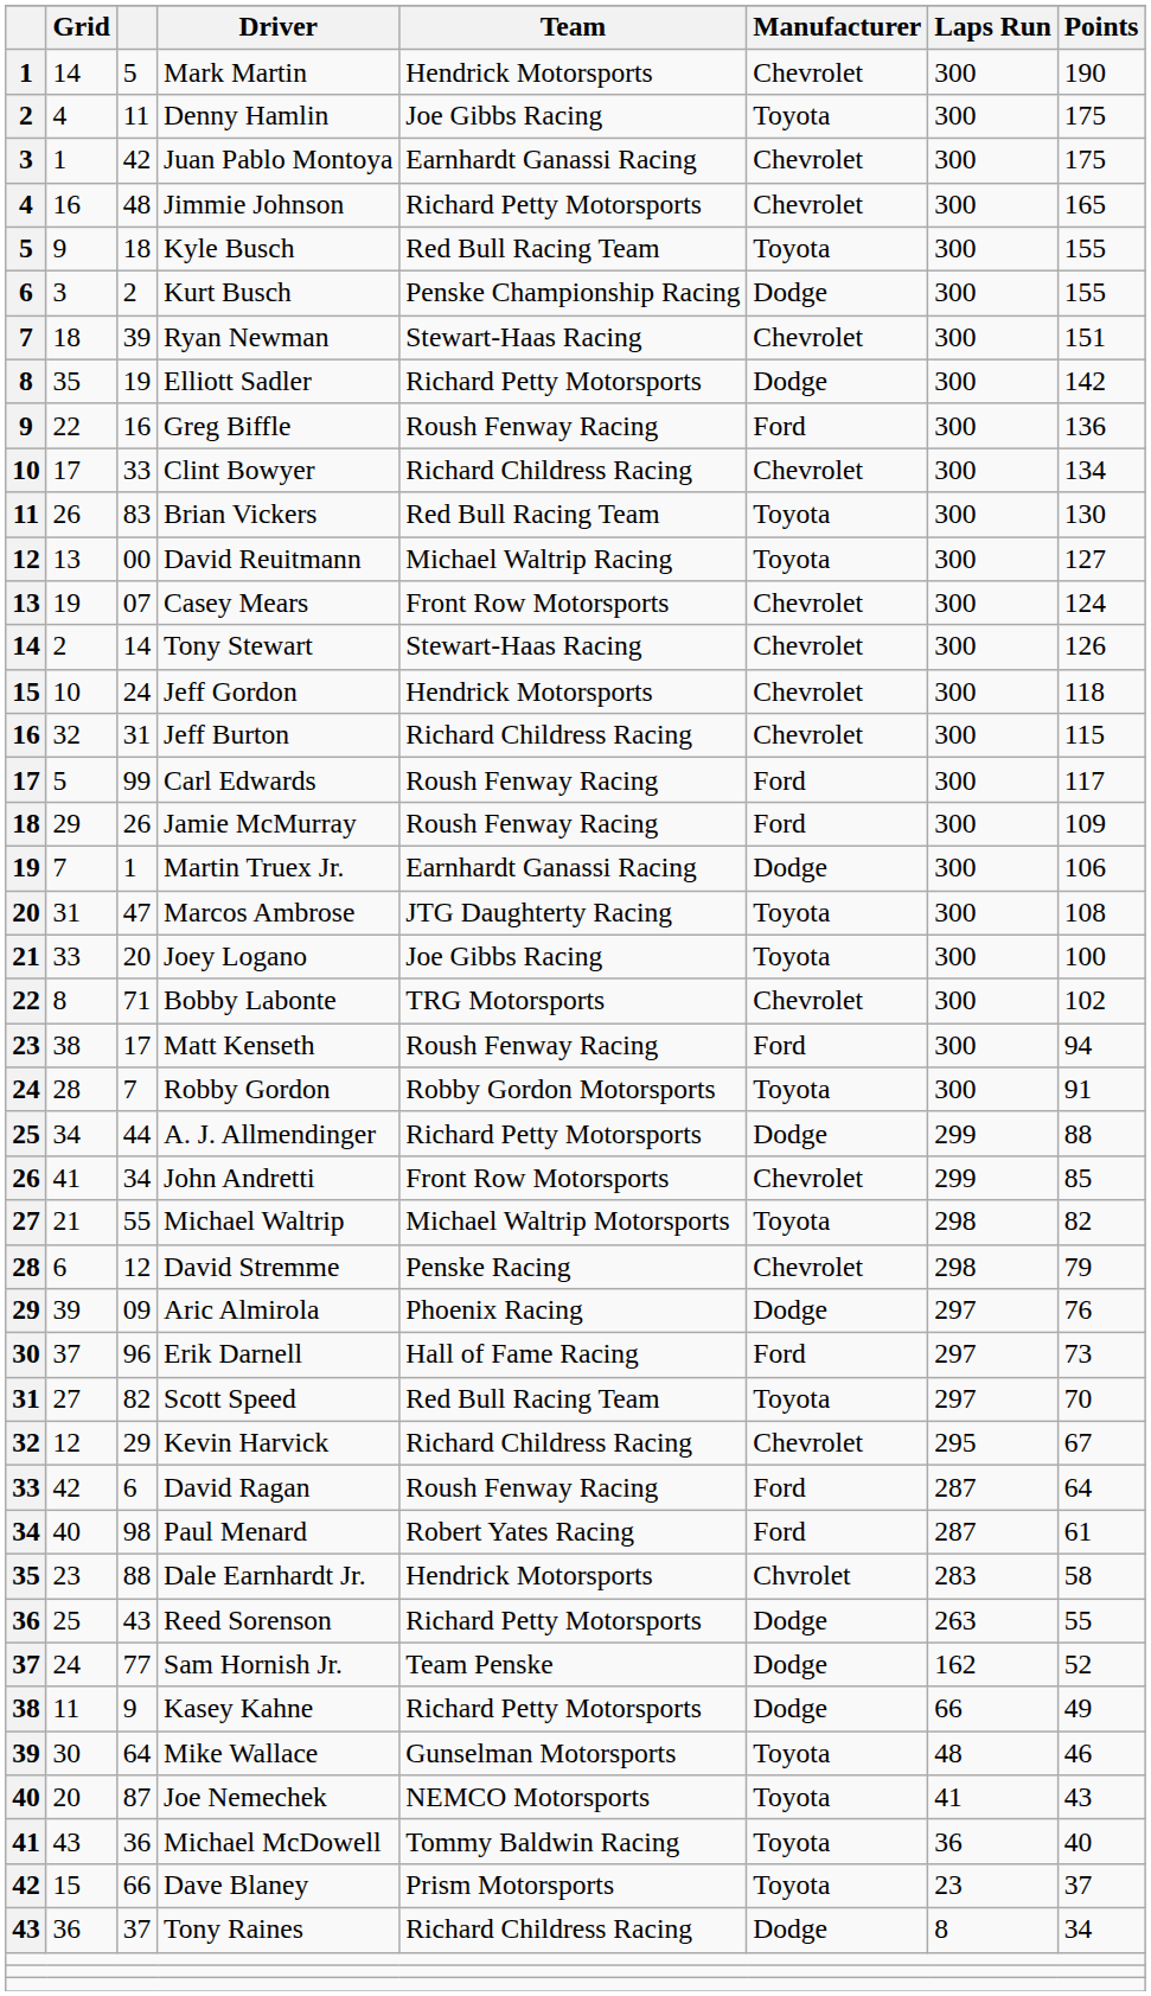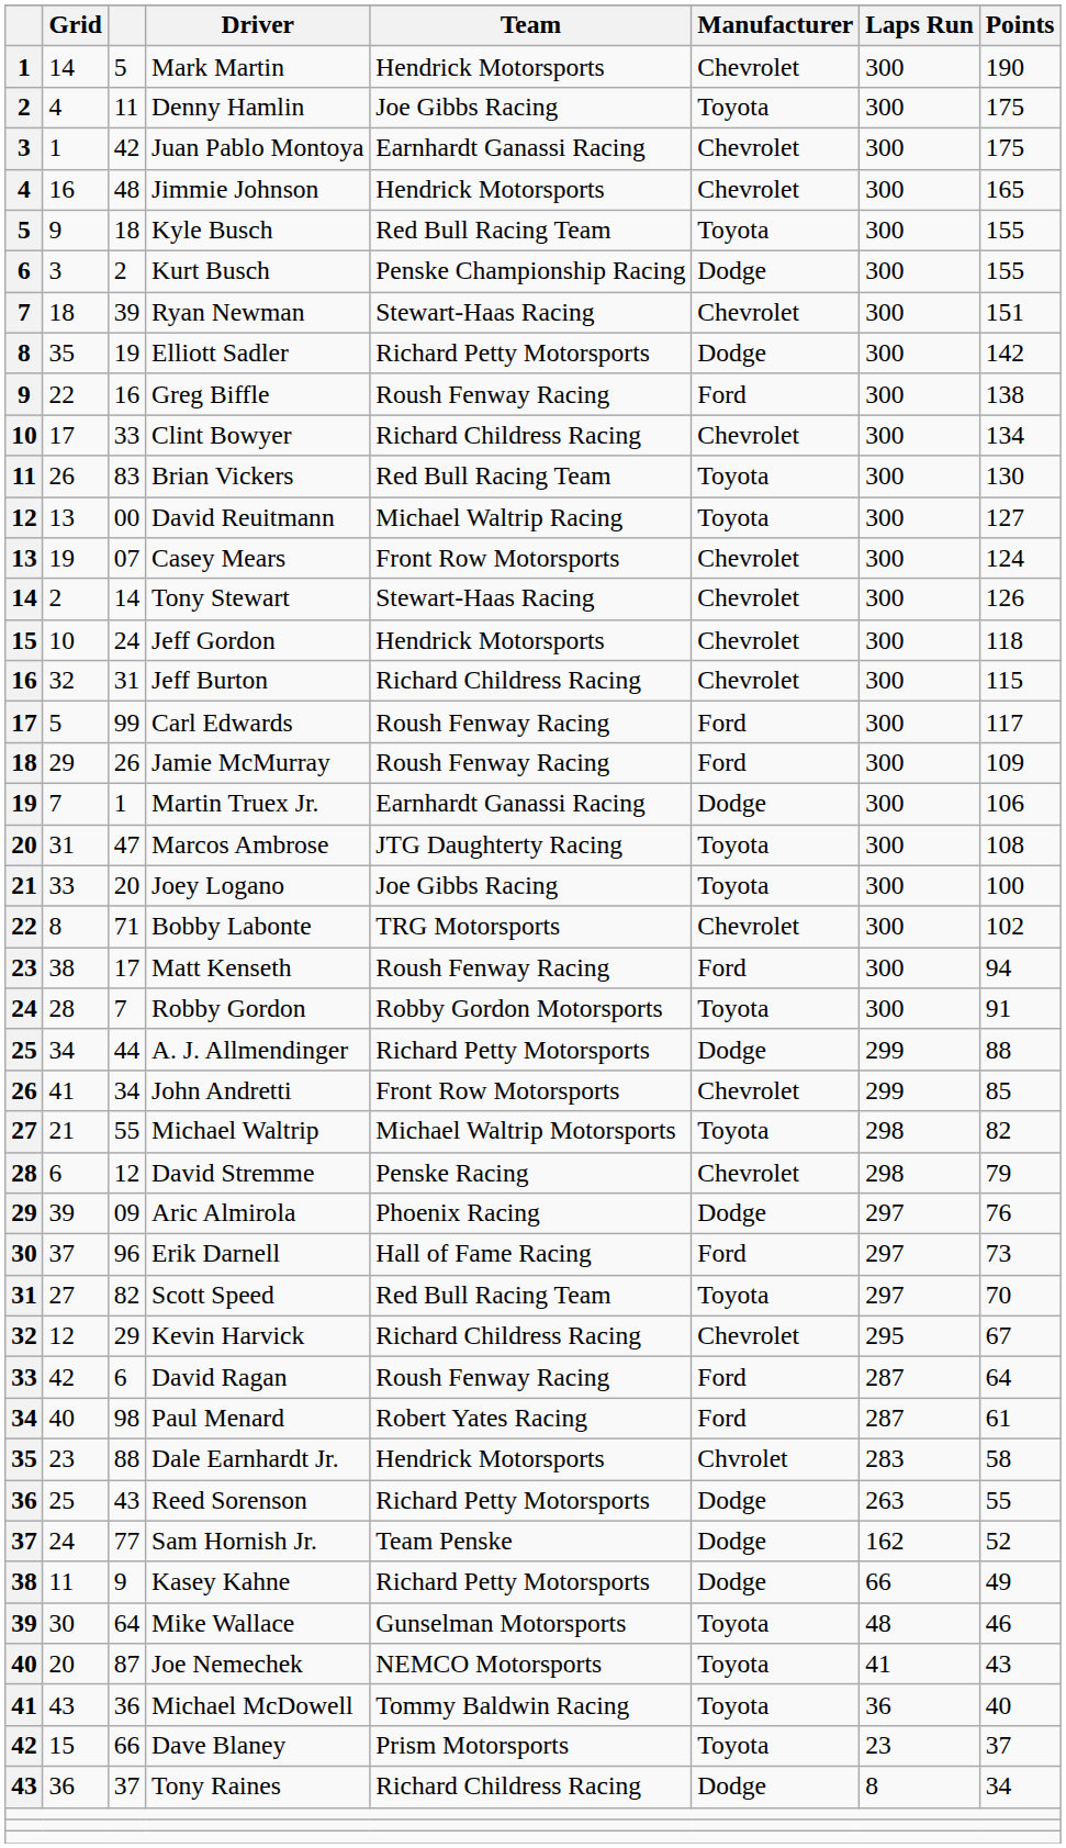Jimmie Johnson | Team: Richard Petty Motorsports -> Hendrick Motorsports
Greg Biffle | Points: 136 -> 138
